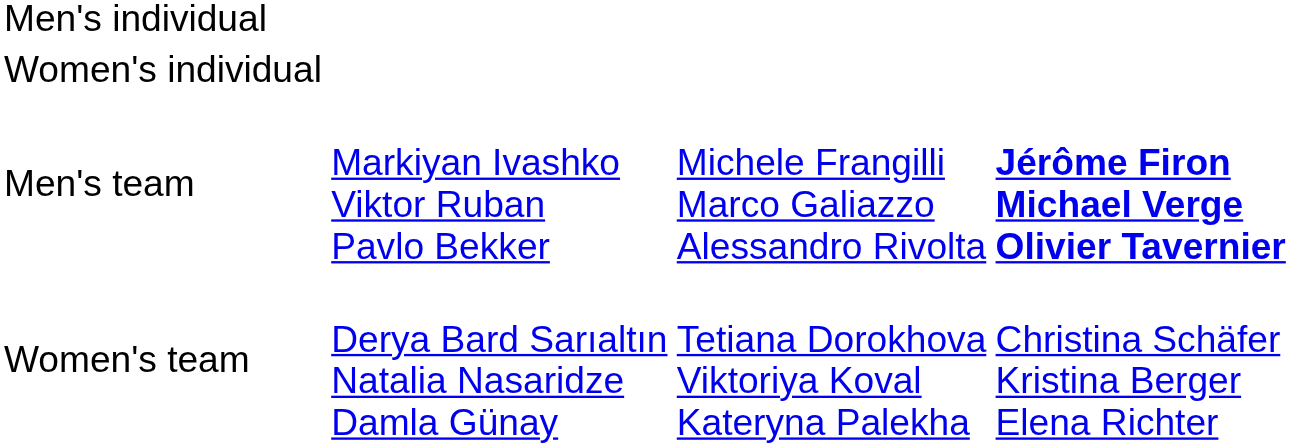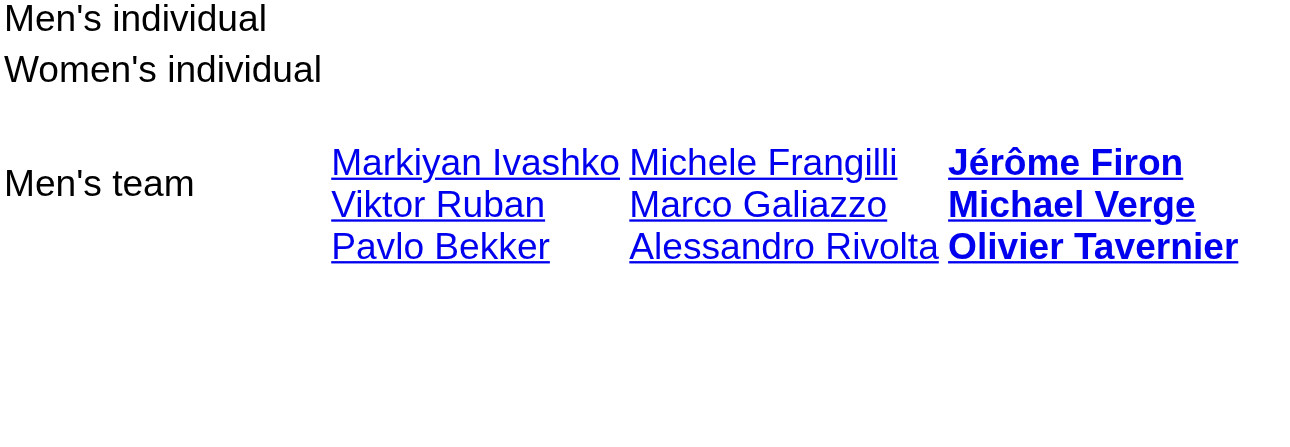- row: Women's team | Derya Bard Sarıaltın Natalia Nasaridze Damla Günay | Tetiana Dorokhova Viktoriya Koval Kateryna Palekha | Christina Schäfer Kristina Berger Elena Richter
